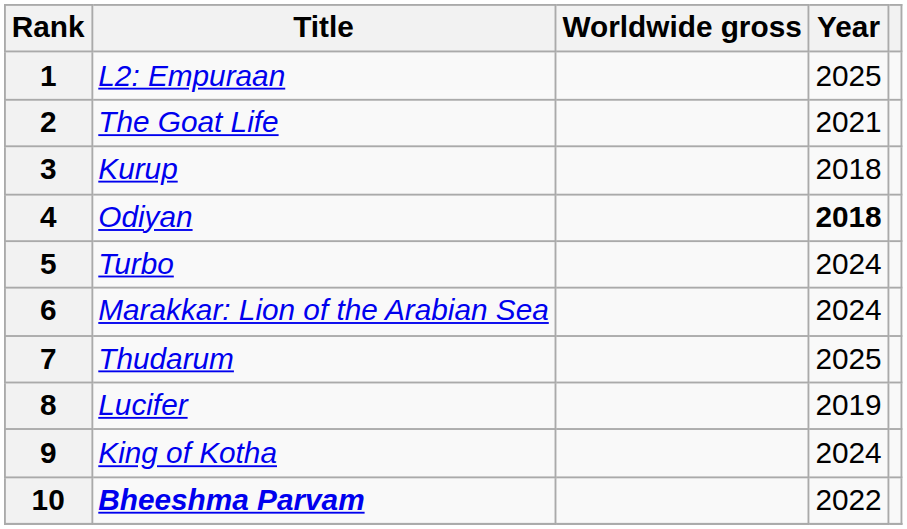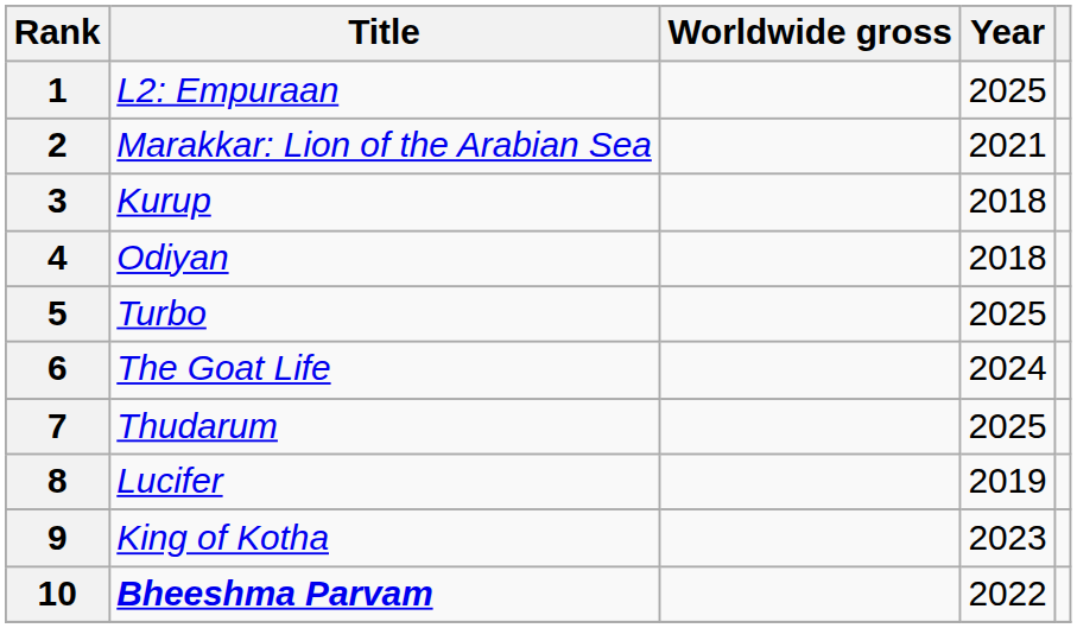2 | Title: The Goat Life -> Marakkar: Lion of the Arabian Sea
4 | Year: bold -> normal
5 | Year: 2024 -> 2025
6 | Title: Marakkar: Lion of the Arabian Sea -> The Goat Life
9 | Year: 2024 -> 2023
